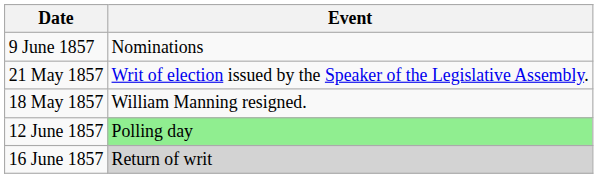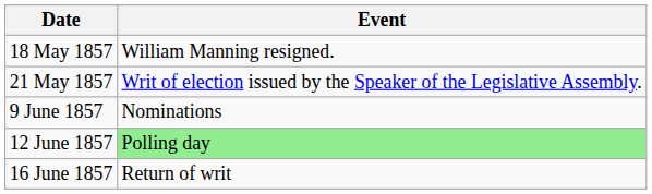rows swapped: 18 May 1857 <-> 9 June 1857
16 June 1857 | Event: lightgrey background -> no background
